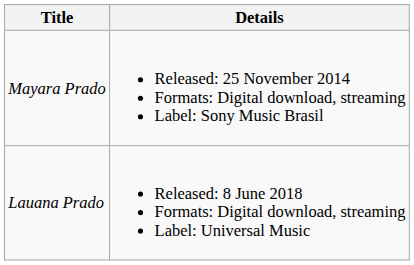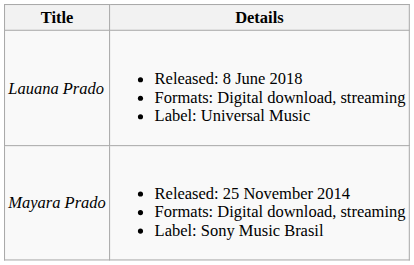rows swapped: Mayara Prado <-> Lauana Prado
